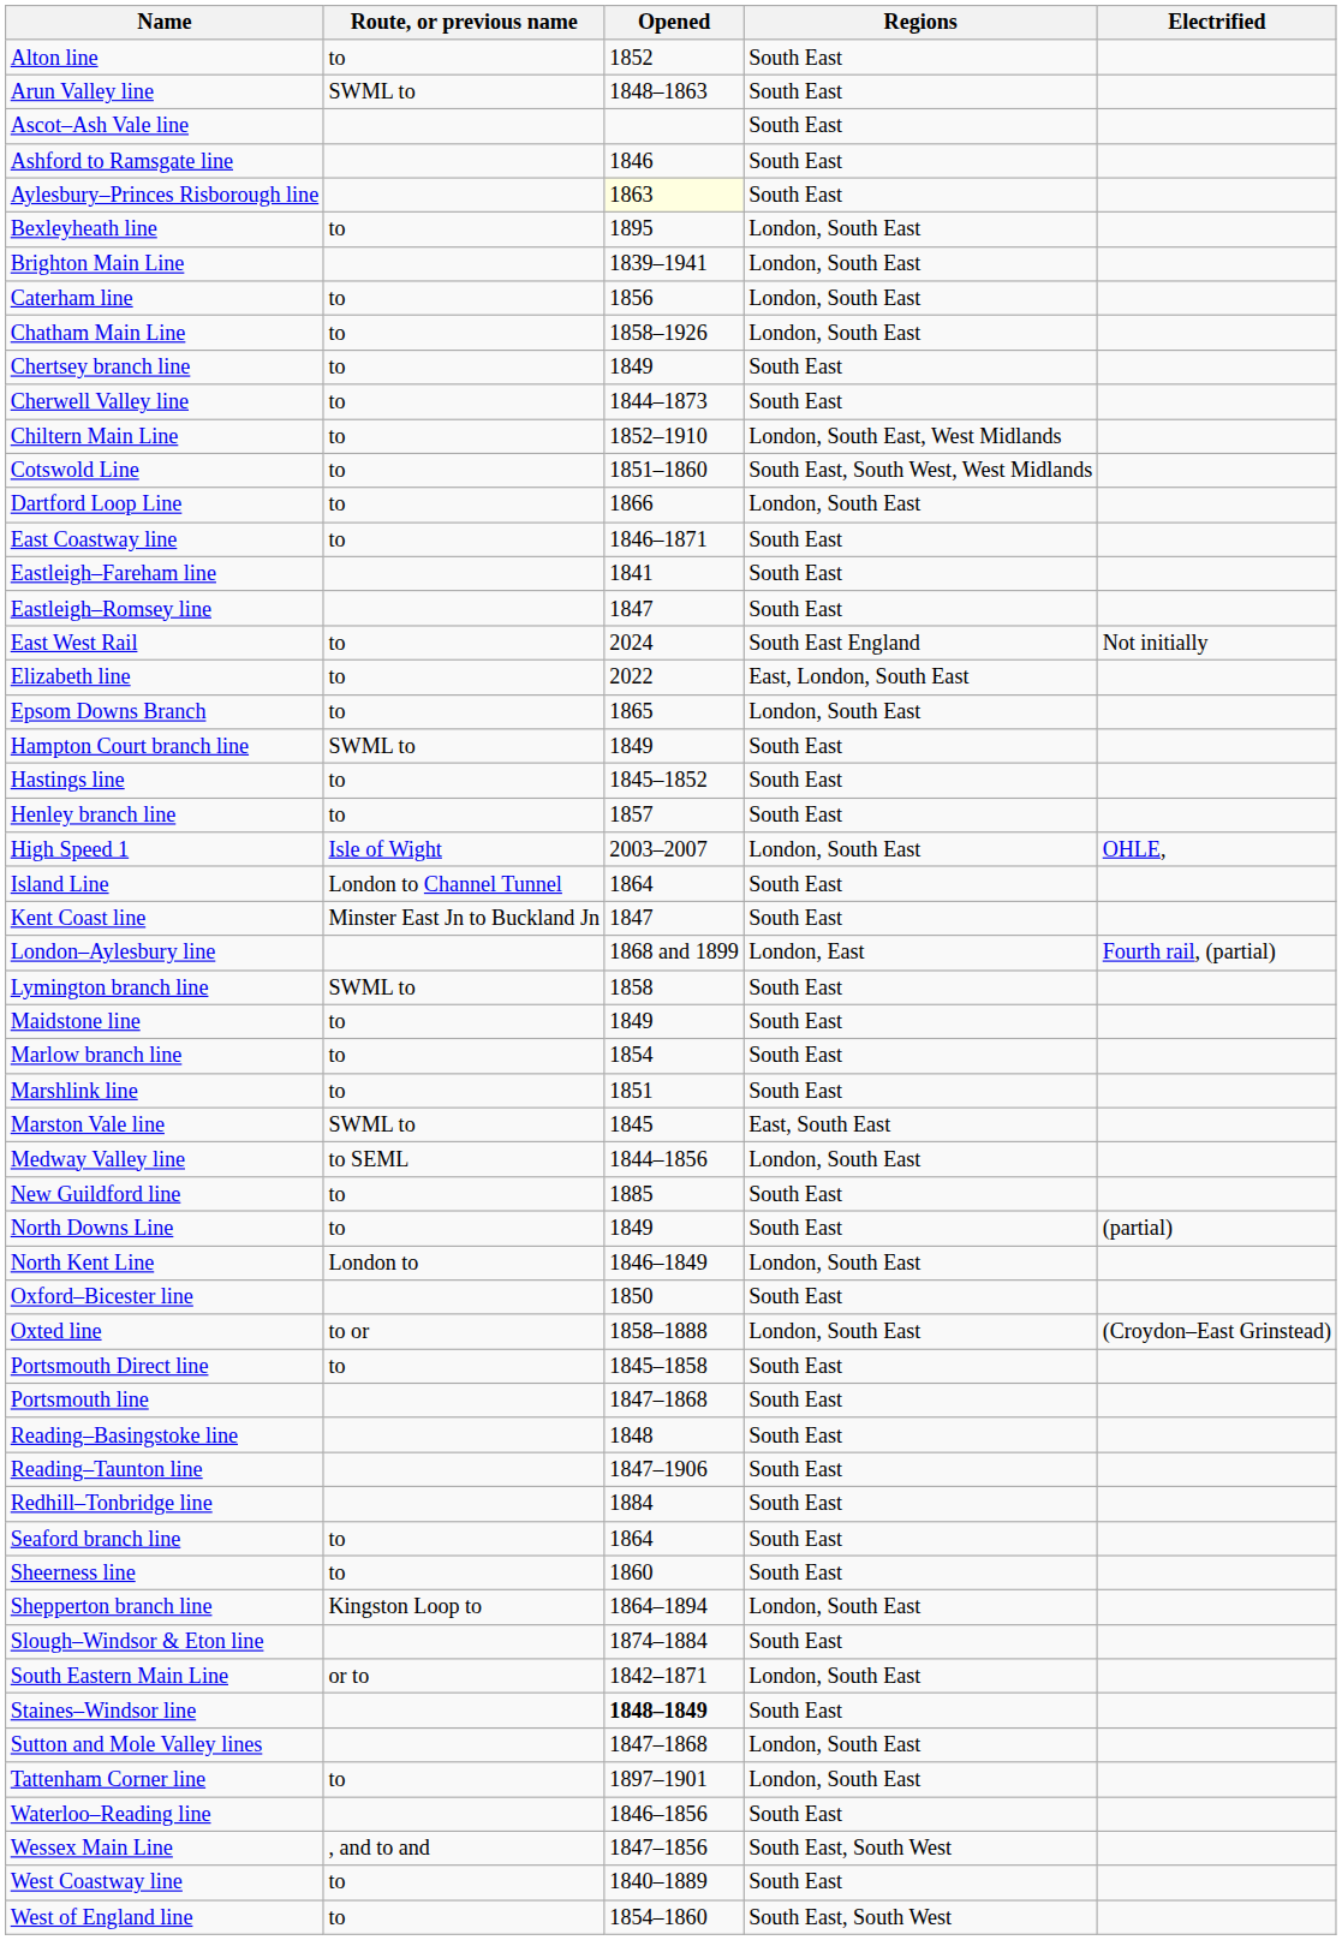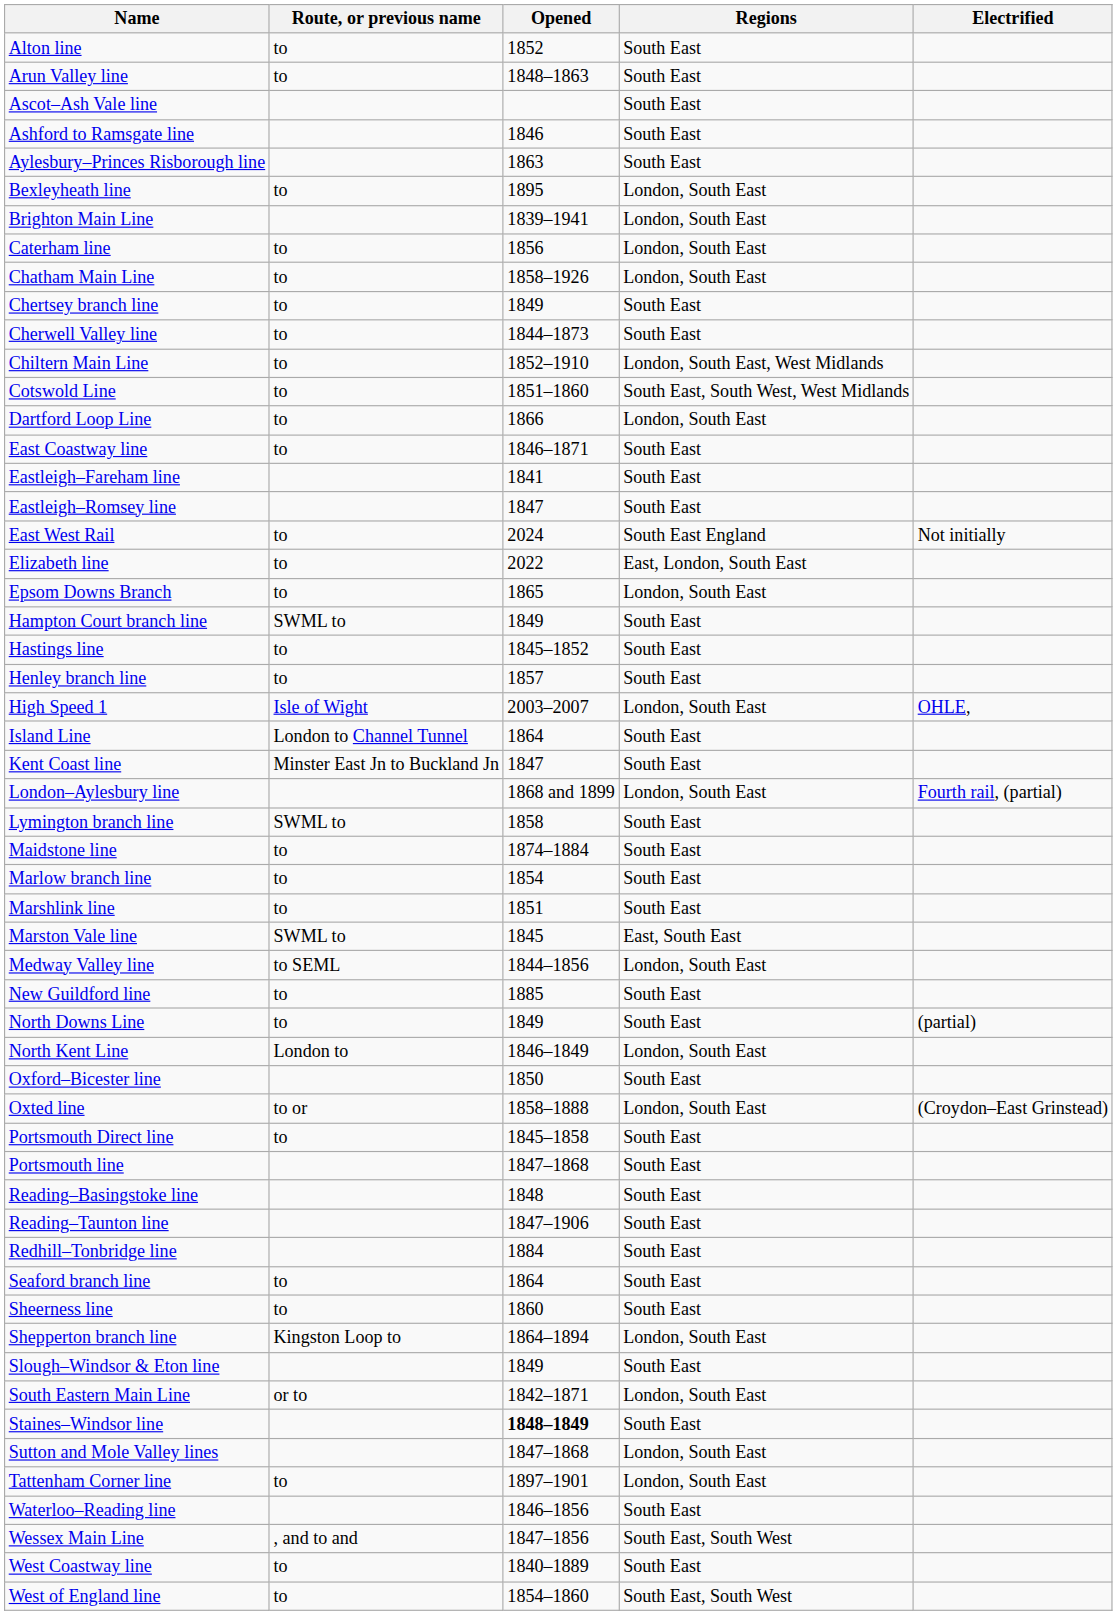Arun Valley line | Route, or previous name: SWML to -> to
Aylesbury–Princes Risborough line | Opened: lightyellow background -> no background
London–Aylesbury line | Regions: London, East -> London, South East
Maidstone line | Opened: 1849 -> 1874–1884
Slough–Windsor & Eton line | Opened: 1874–1884 -> 1849
